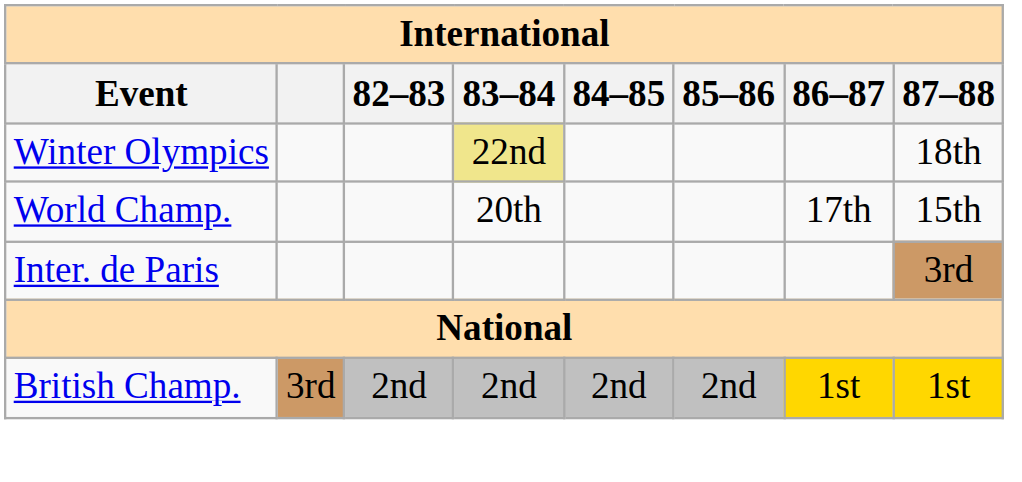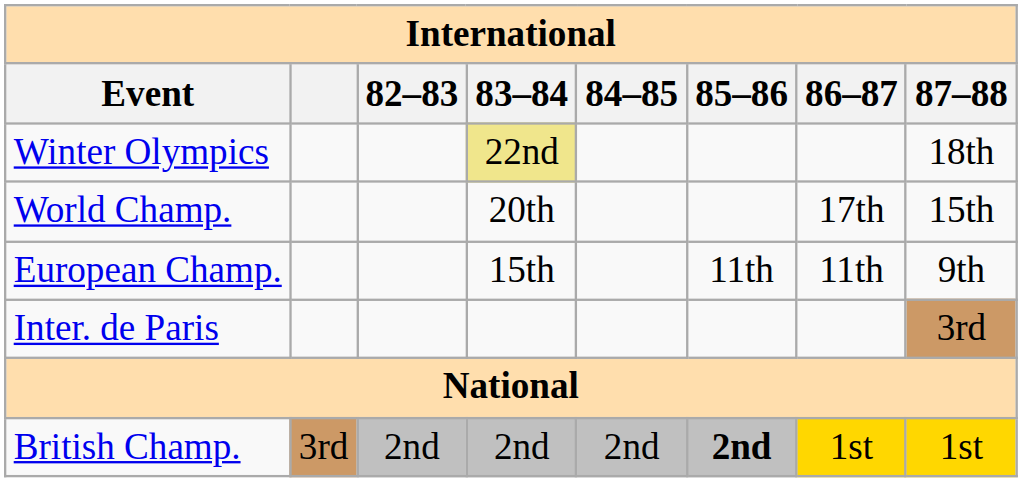+ row: European Champ. | 15th | 11th | 11th | 9th
British Champ. | 85–86: normal -> bold
